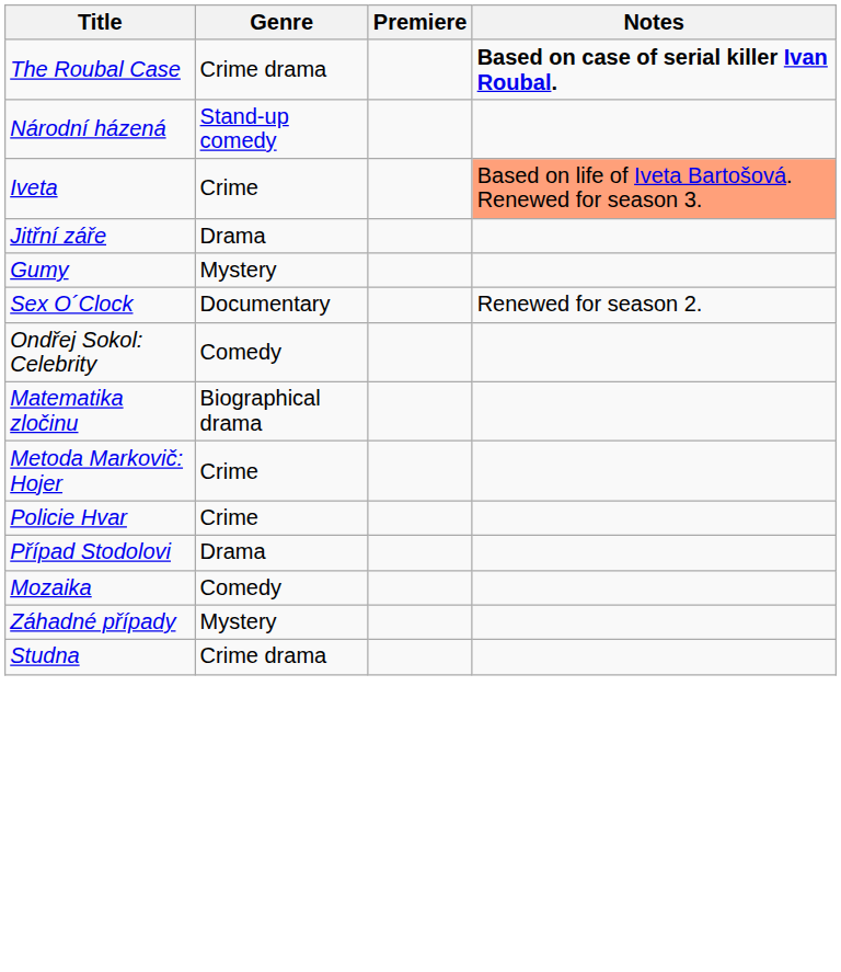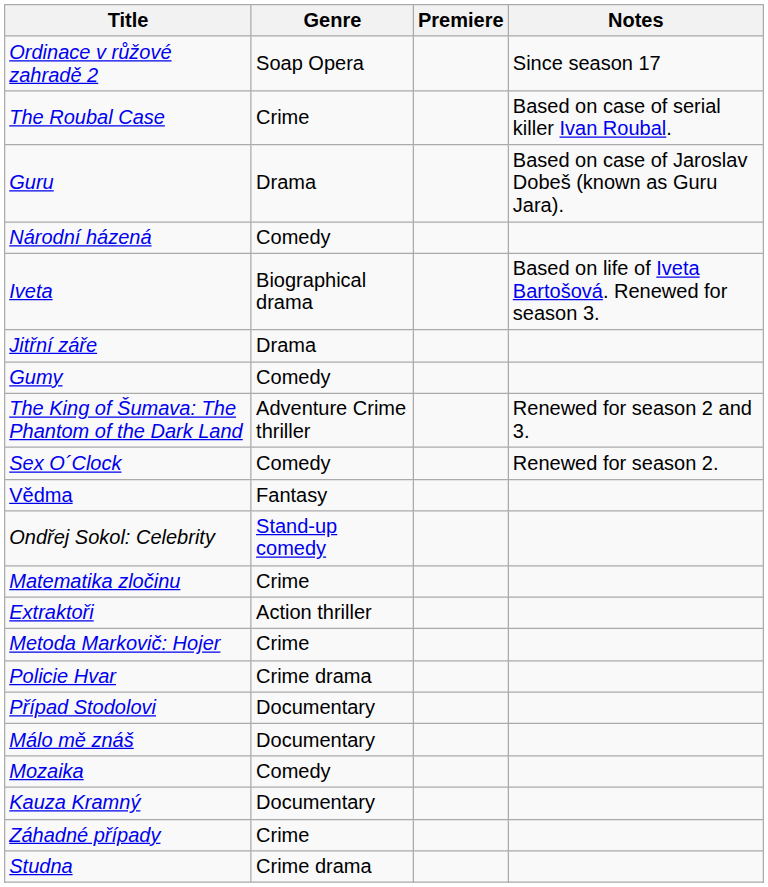+ row: Ordinace v růžové zahradě 2 | Soap Opera | Since season 17
The Roubal Case | Genre: Crime drama -> Crime
The Roubal Case | Notes: bold -> normal
+ row: Guru | Drama | Based on case of Jaroslav Dobeš (known as Guru Jara).
Národní házená | Genre: Stand-up comedy -> Comedy
Iveta | Genre: Crime -> Biographical drama
Iveta | Notes: lightsalmon background -> no background
Gumy | Genre: Mystery -> Comedy
+ row: The King of Šumava: The Phantom of the Dark Land | Adventure Crime thriller | Renewed for season 2 and 3.
Sex O´Clock | Genre: Documentary -> Comedy
+ row: Vědma | Fantasy
Ondřej Sokol: Celebrity | Genre: Comedy -> Stand-up comedy
Matematika zločinu | Genre: Biographical drama -> Crime
+ row: Extraktoři | Action thriller
Policie Hvar | Genre: Crime -> Crime drama
Případ Stodolovi | Genre: Drama -> Documentary
+ row: Málo mě znáš | Documentary
+ row: Kauza Kramný | Documentary
Záhadné případy | Genre: Mystery -> Crime
